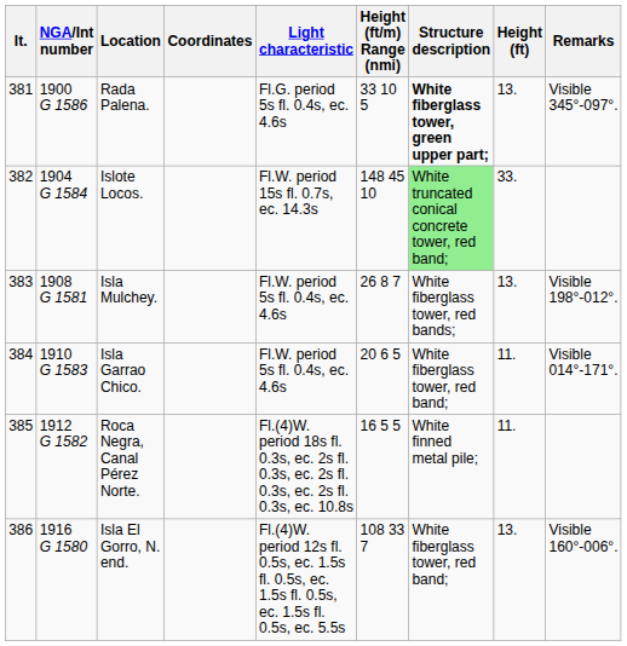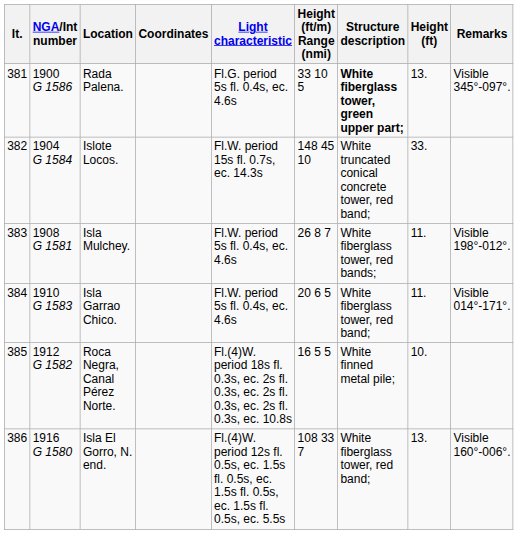Islote Locos. | Structure description: lightgreen background -> no background
Isla Mulchey. | Height (ft): 13. -> 11.
Roca Negra, Canal Pérez Norte. | Height (ft): 11. -> 10.
